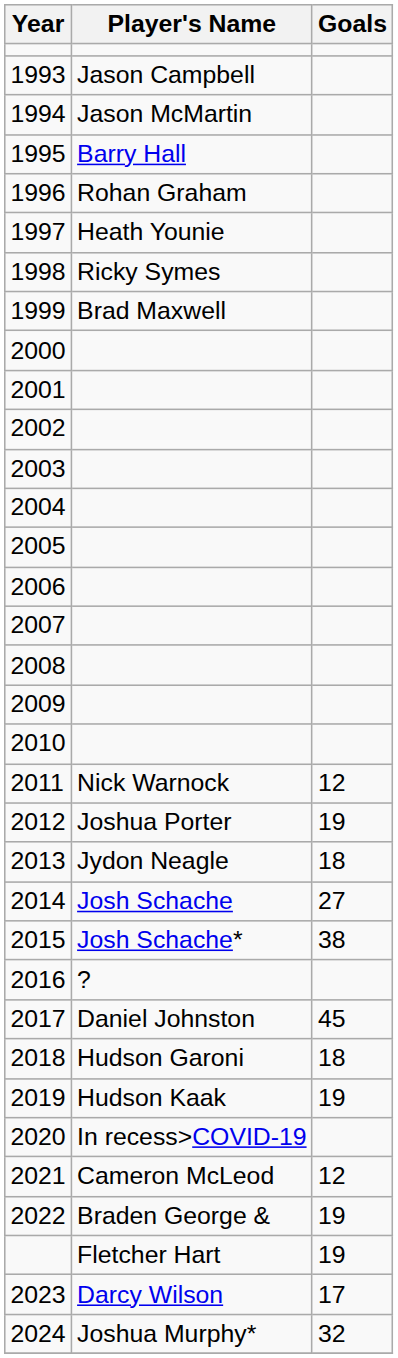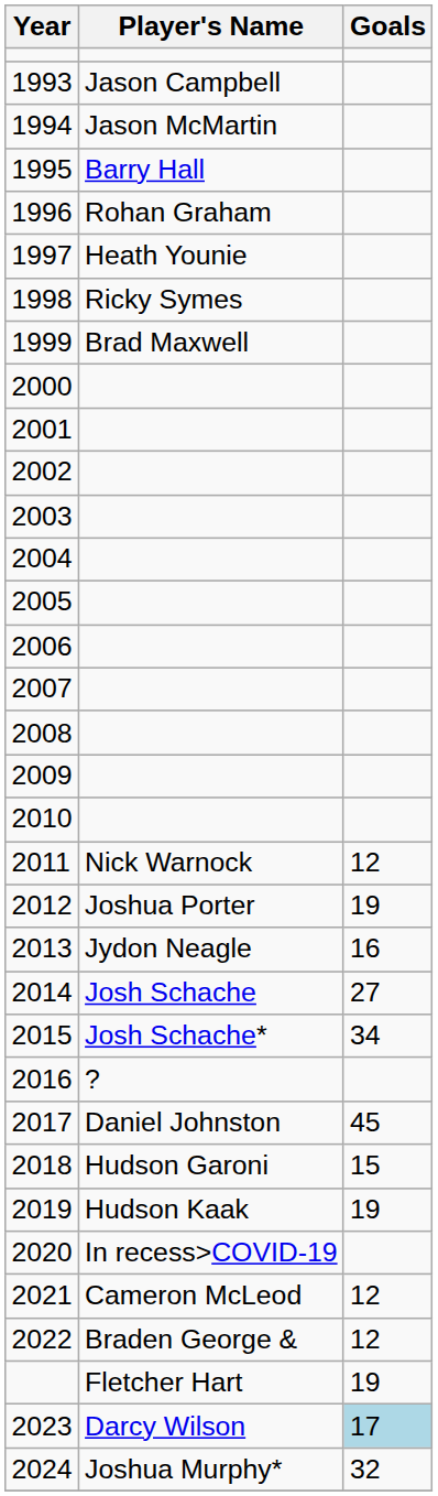2013 | Goals: 18 -> 16
2015 | Goals: 38 -> 34
2018 | Goals: 18 -> 15
2022 | Goals: 19 -> 12
2023 | Goals: no background -> lightblue background
